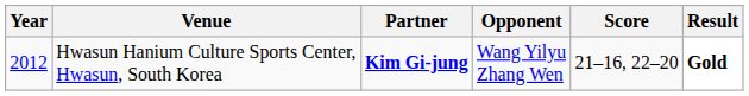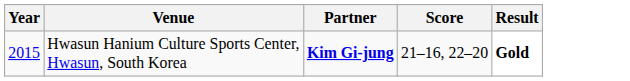- column: Opponent | Wang Yilyu Zhang Wen
Hwasun Hanium Culture Sports Center, Hwasun, South Korea | Year: 2012 -> 2015
